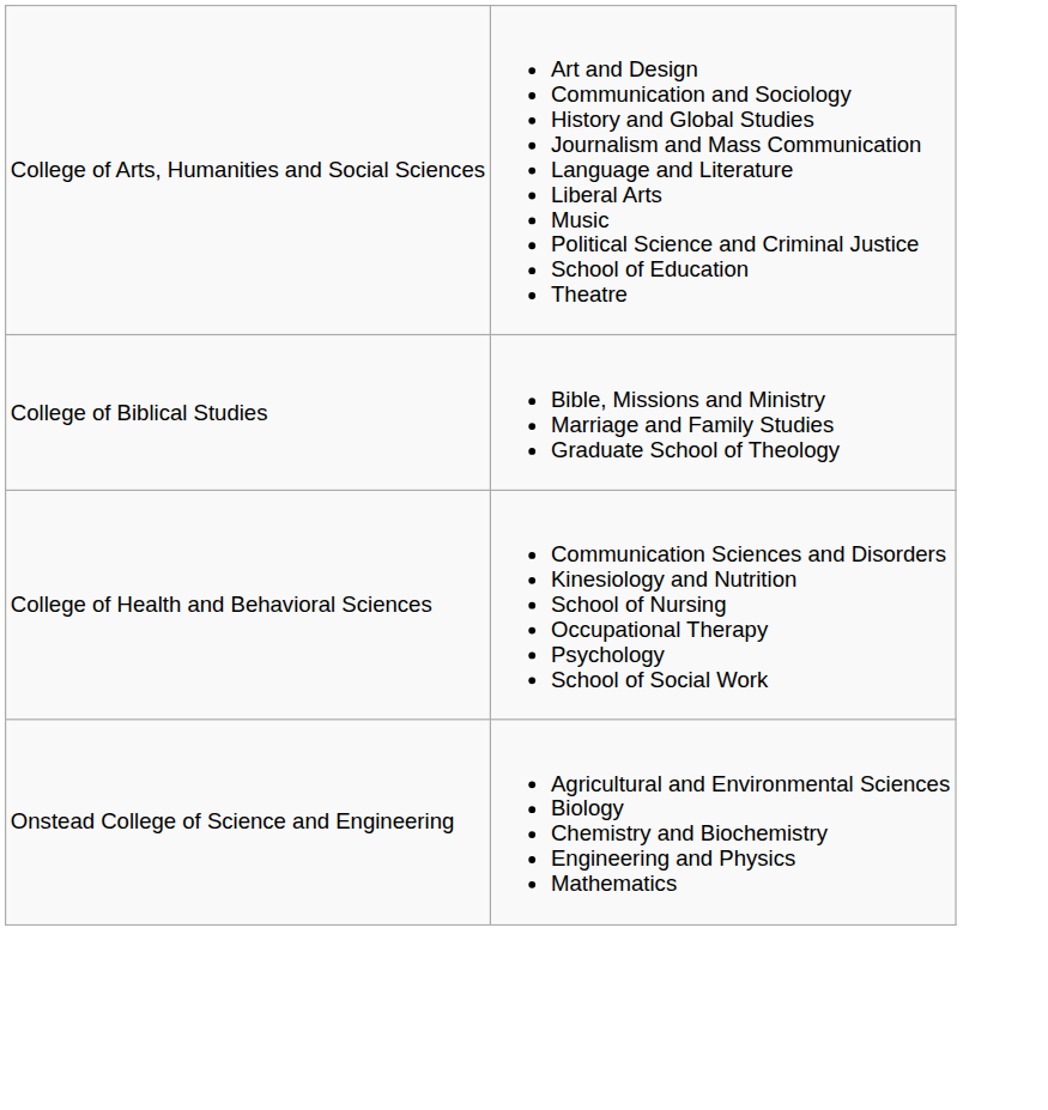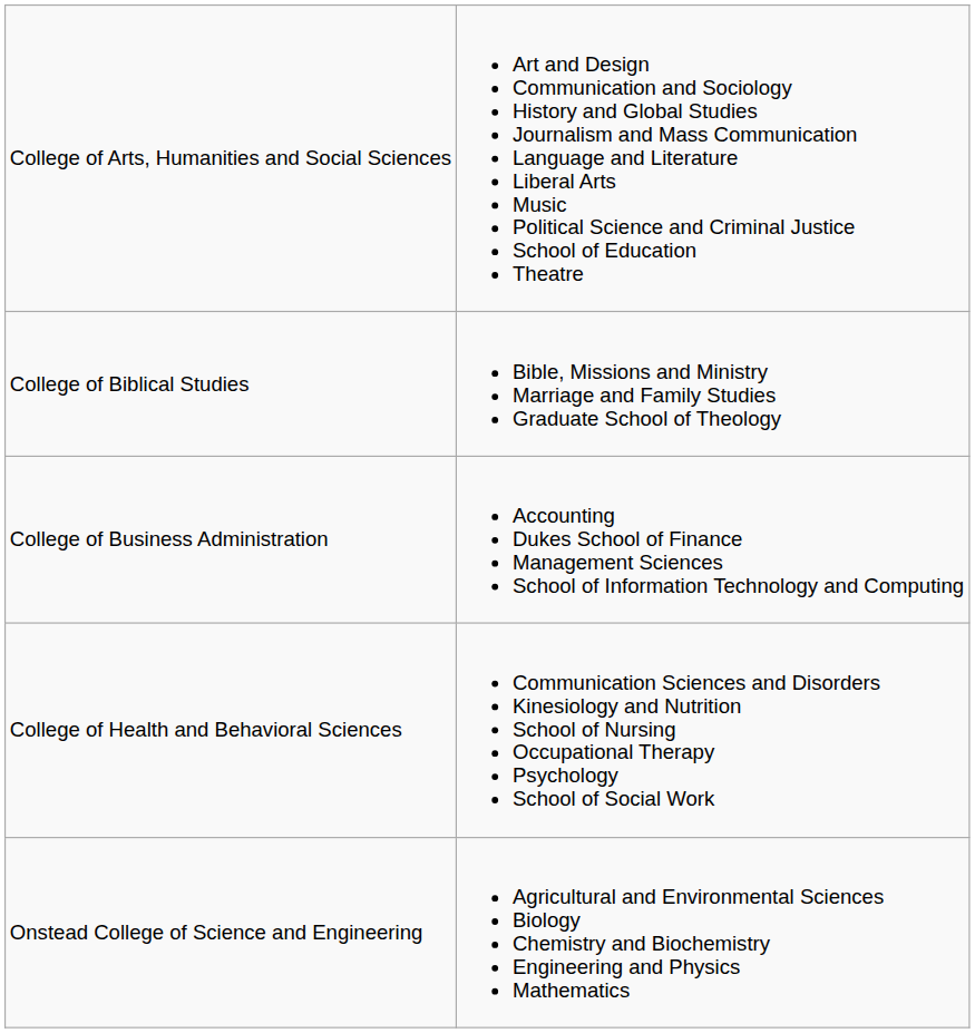+ row: College of Business Administration | Accounting Dukes School of Finance Management Sciences School of Information Technology and Computing
